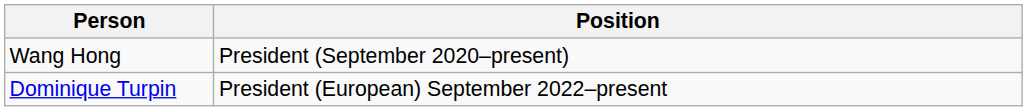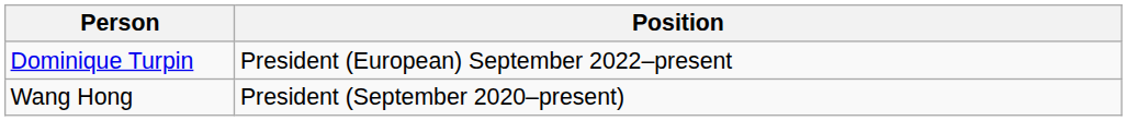rows swapped: Wang Hong <-> Dominique Turpin
